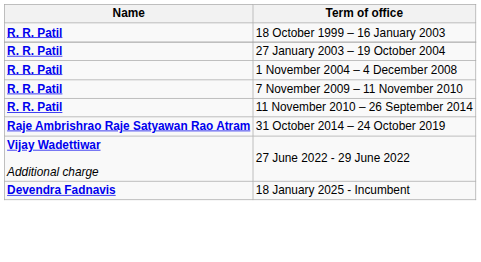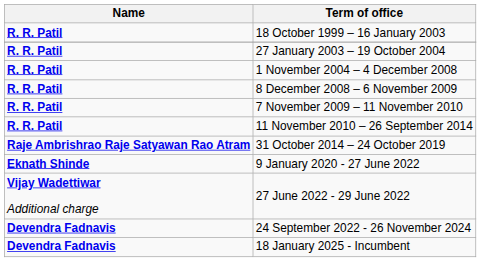+ row: R. R. Patil | 8 December 2008 – 6 November 2009
+ row: Eknath Shinde | 9 January 2020 - 27 June 2022
+ row: Devendra Fadnavis | 24 September 2022 - 26 November 2024
